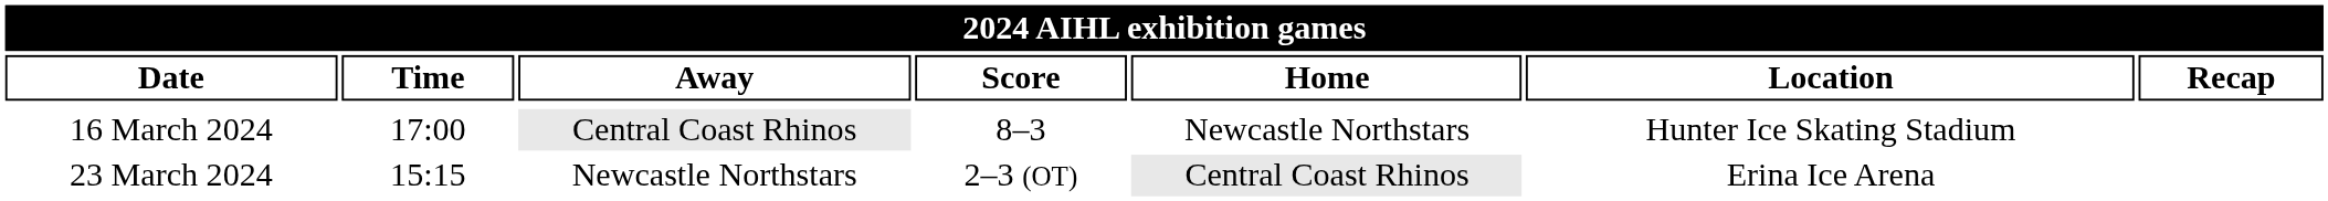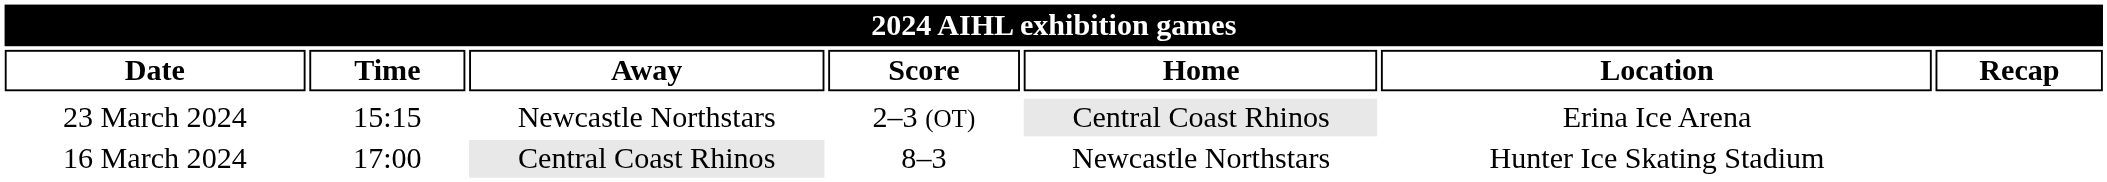rows swapped: 16 March 2024 <-> 23 March 2024
